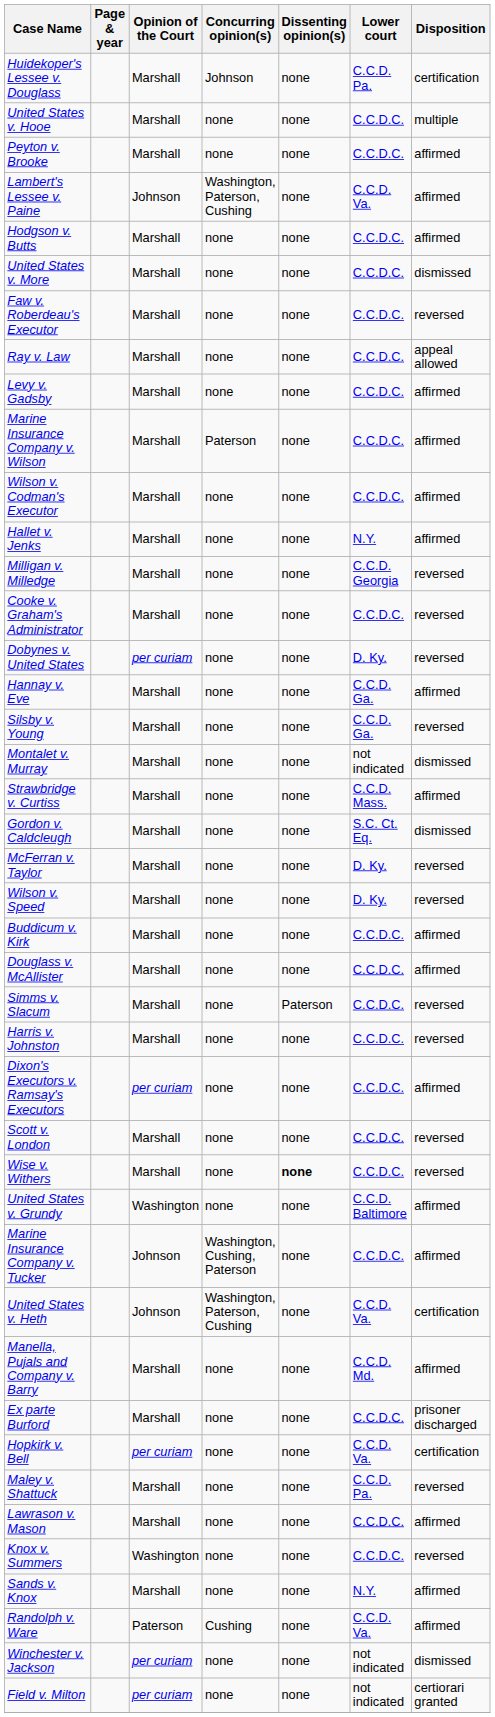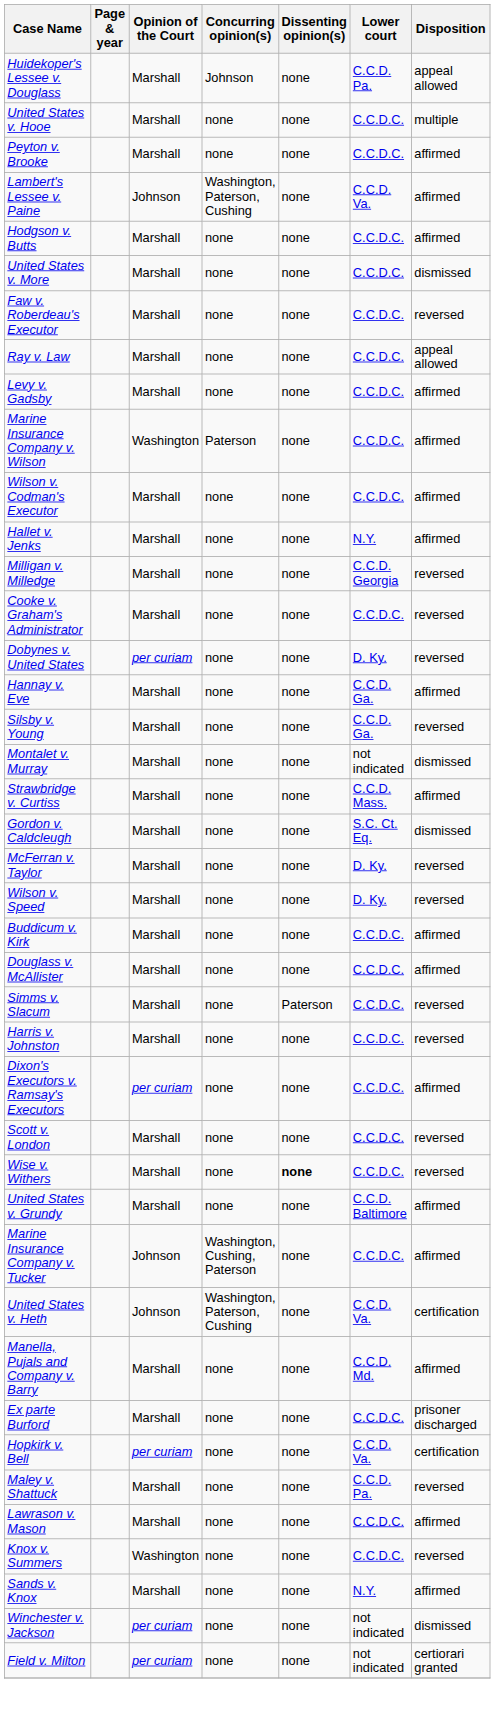Huidekoper's Lessee v. Douglass | Disposition: certification -> appeal allowed
Marine Insurance Company v. Wilson | Opinion of the Court: Marshall -> Washington
United States v. Grundy | Opinion of the Court: Washington -> Marshall
- row: Randolph v. Ware | Paterson | Cushing | none | C.C.D. Va. | affirmed
